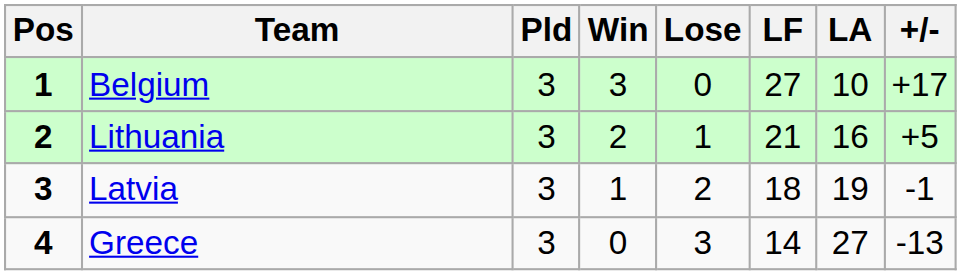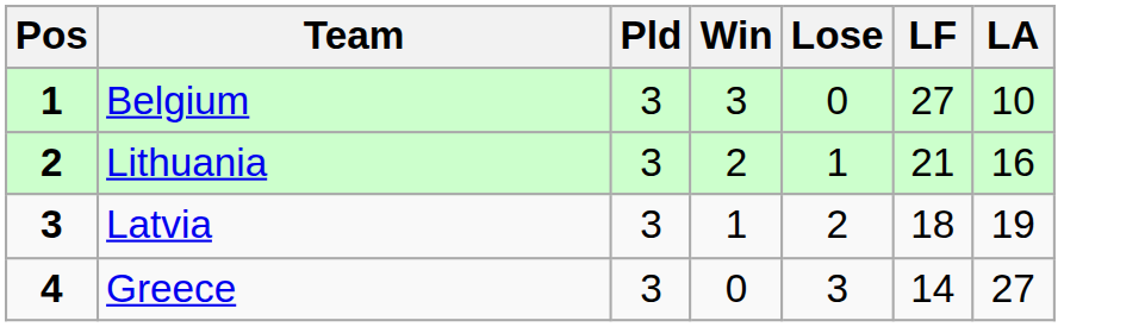- column: +/- | +17 | +5 | -1 | -13
